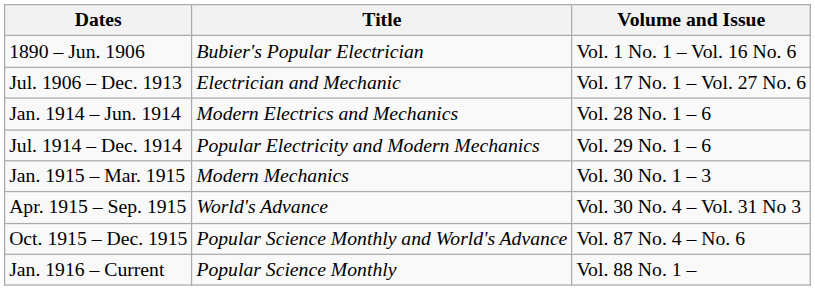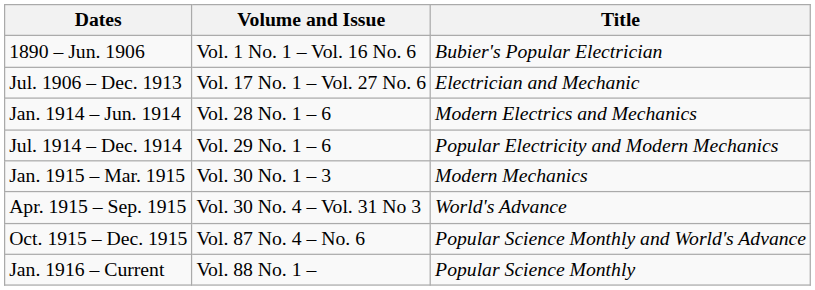columns swapped: Title <-> Volume and Issue
